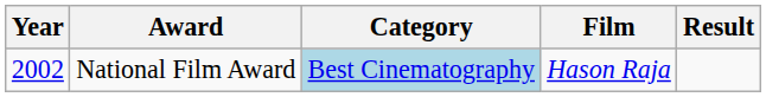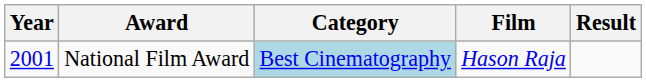National Film Award | Year: 2002 -> 2001
